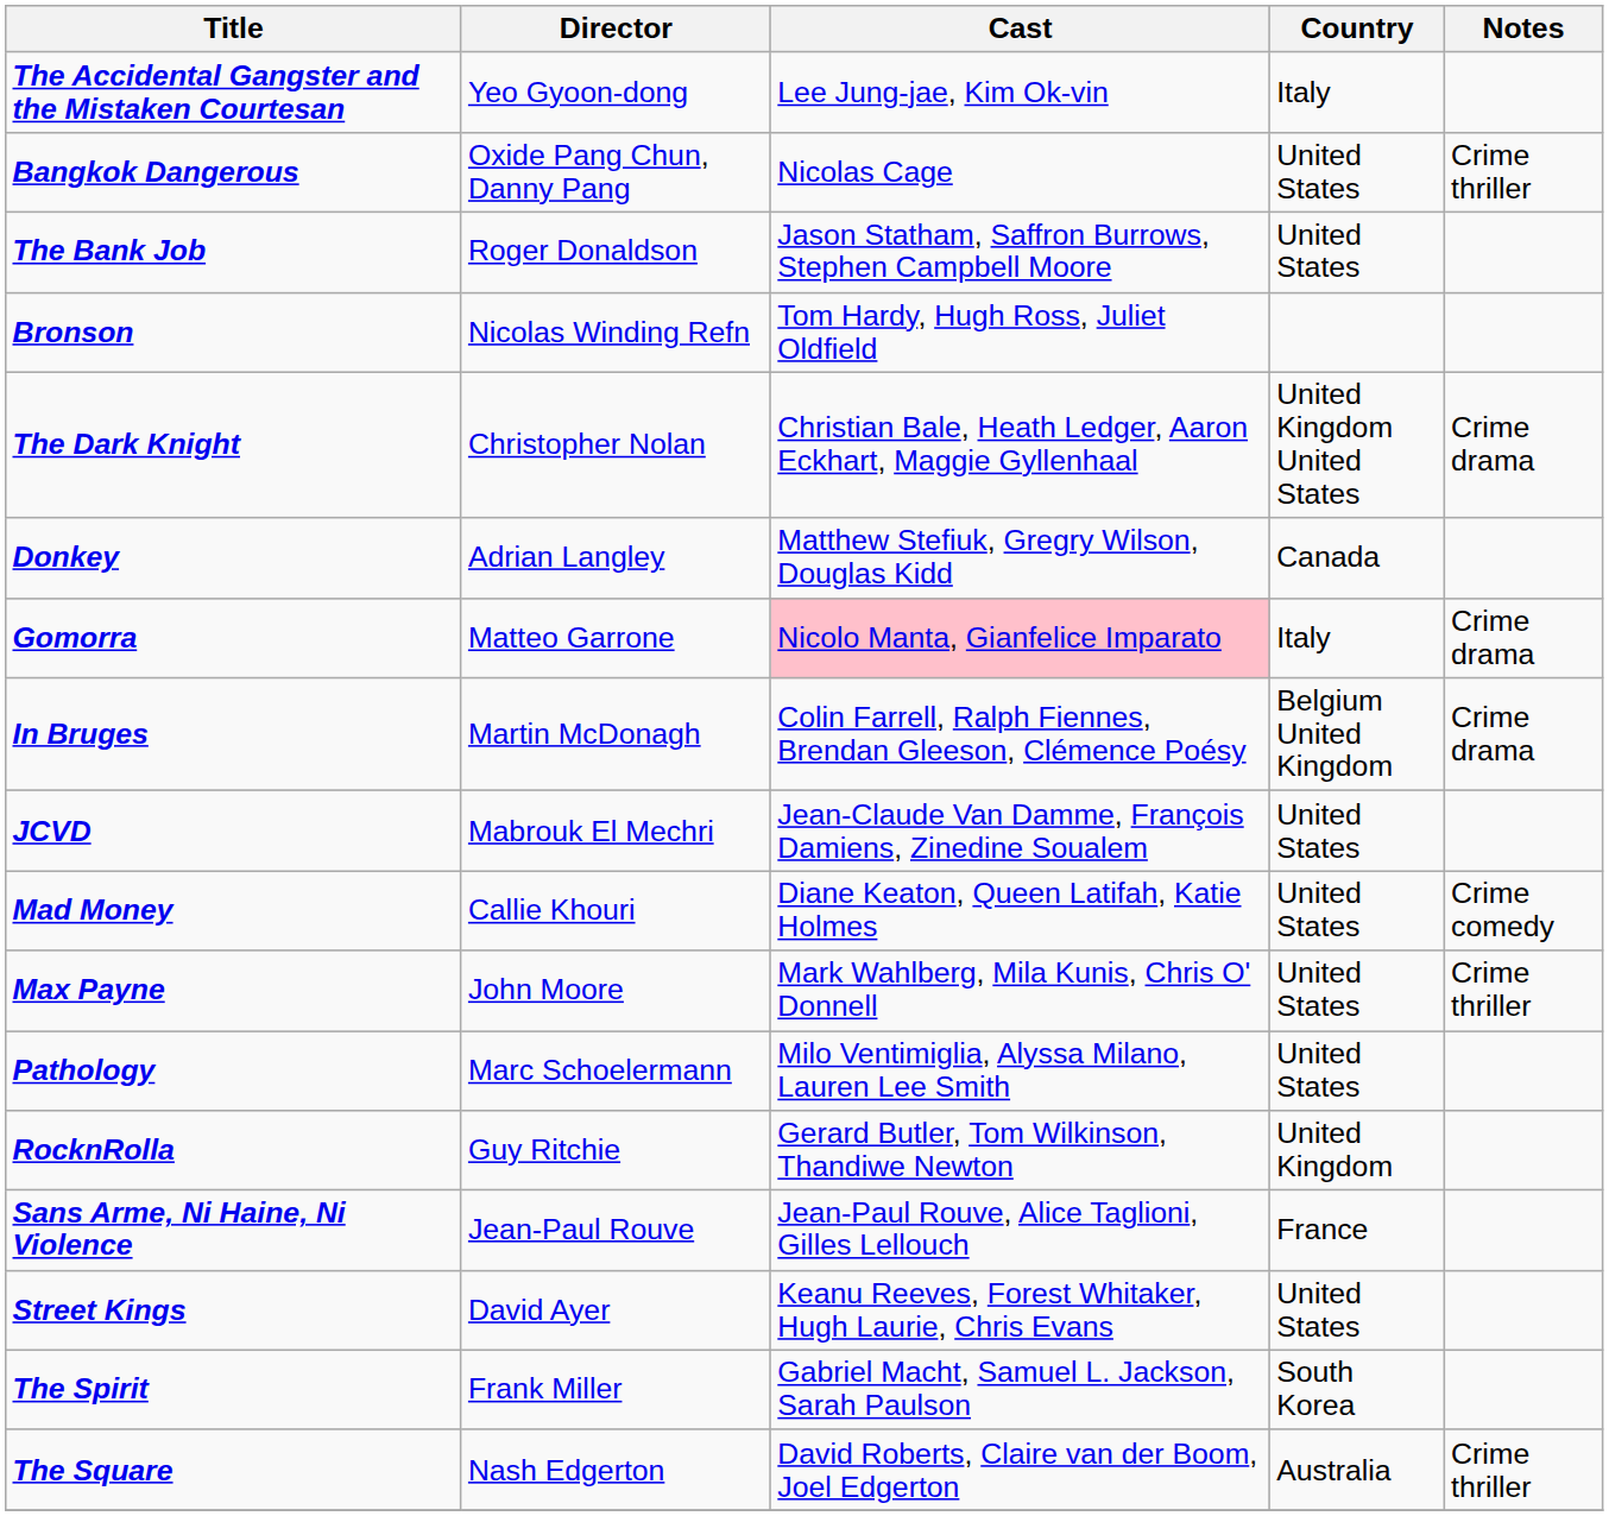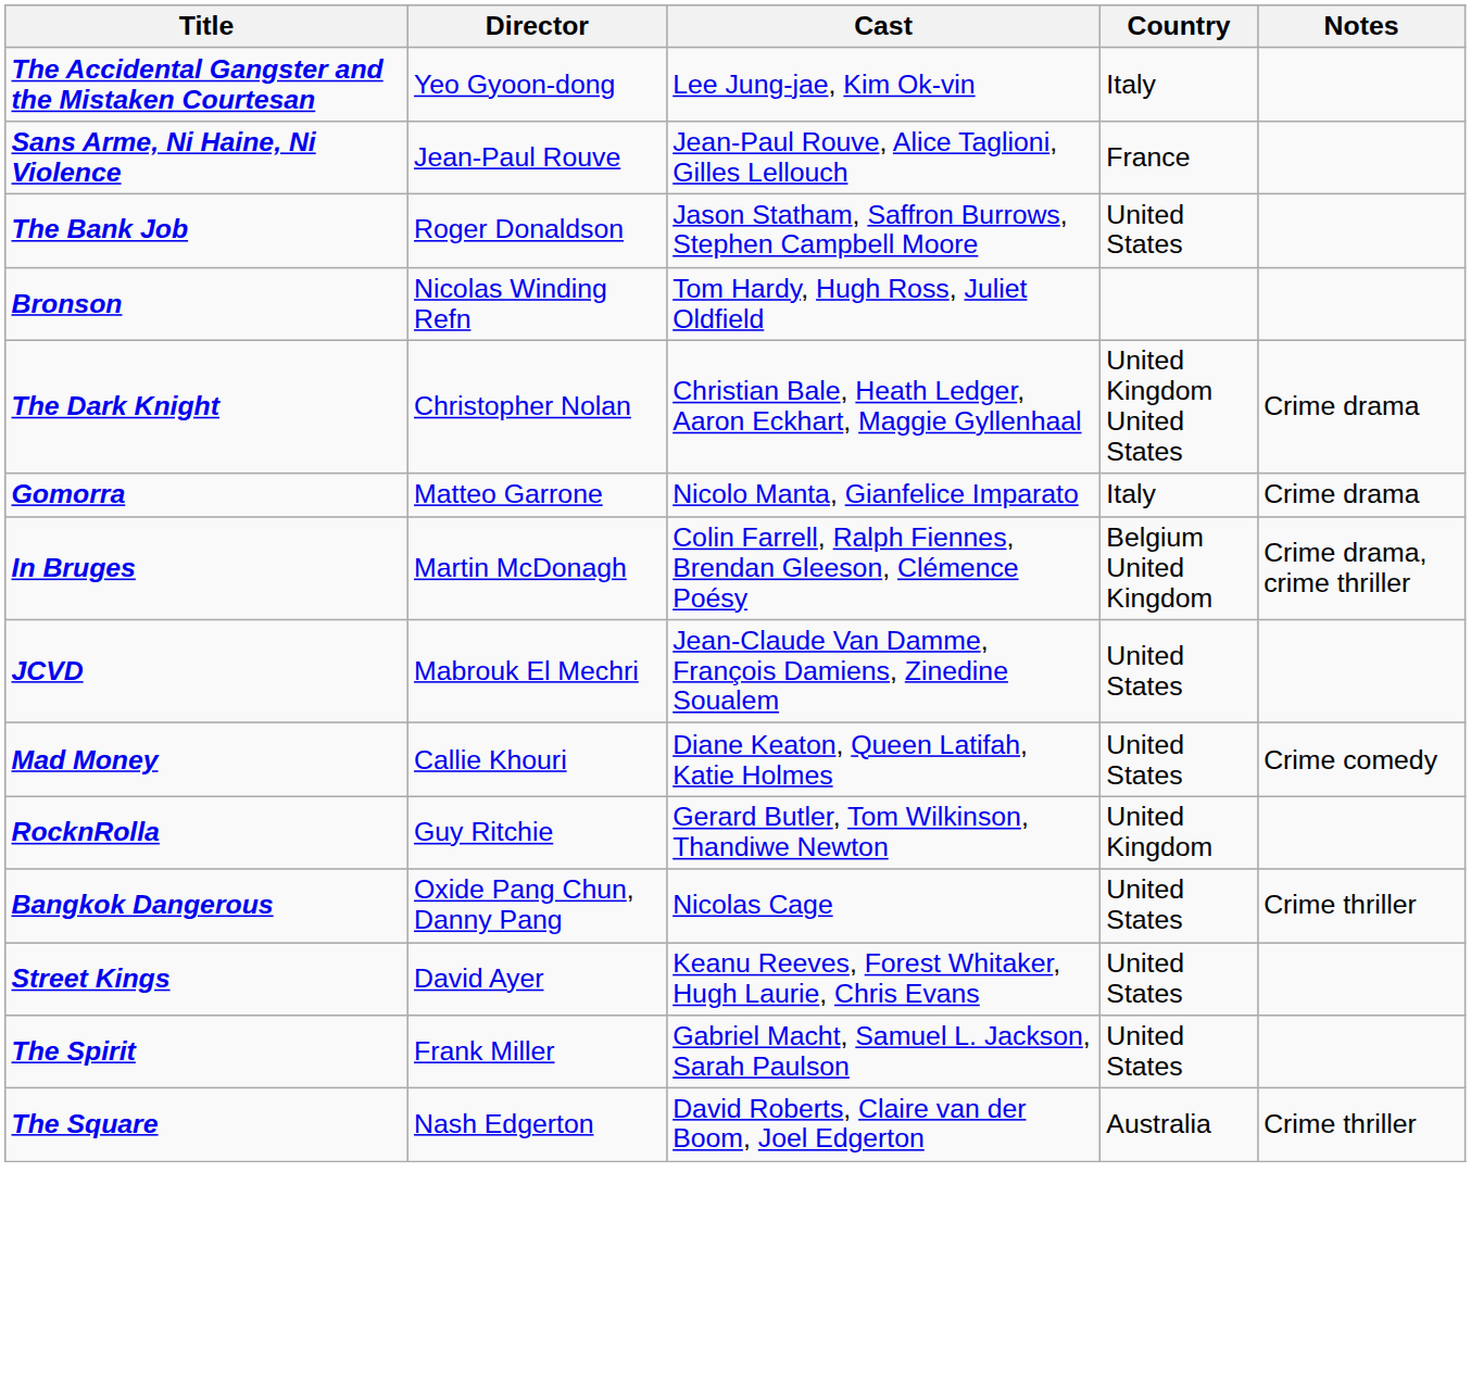rows swapped: Bangkok Dangerous <-> Sans Arme, Ni Haine, Ni Violence
- row: Donkey | Adrian Langley | Matthew Stefiuk, Gregry Wilson, Douglas Kidd | Canada
Gomorra | Cast: pink background -> no background
In Bruges | Notes: Crime drama -> Crime drama, crime thriller
- row: Max Payne | John Moore | Mark Wahlberg, Mila Kunis, Chris O' Donnell | United States | Crime thriller
- row: Pathology | Marc Schoelermann | Milo Ventimiglia, Alyssa Milano, Lauren Lee Smith | United States
The Spirit | Country: South Korea -> United States
